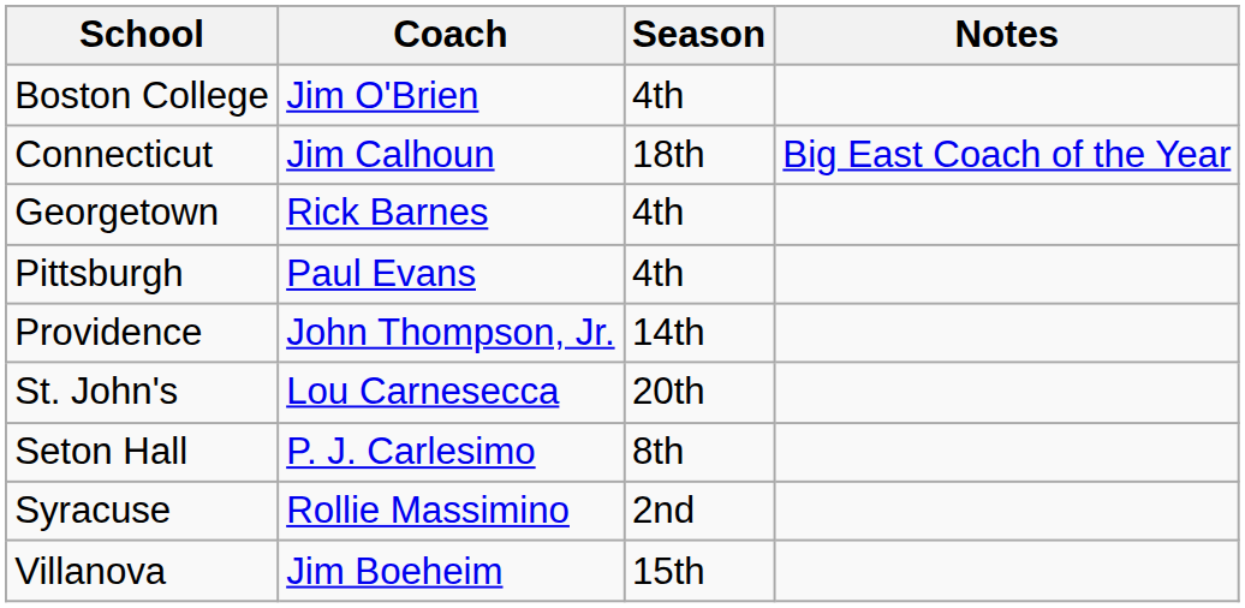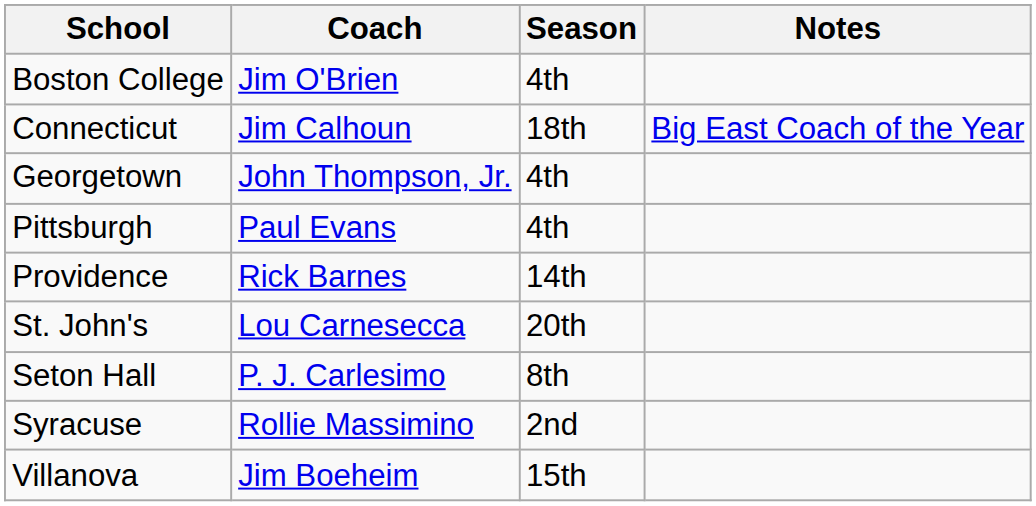Georgetown | Coach: Rick Barnes -> John Thompson, Jr.
Providence | Coach: John Thompson, Jr. -> Rick Barnes
